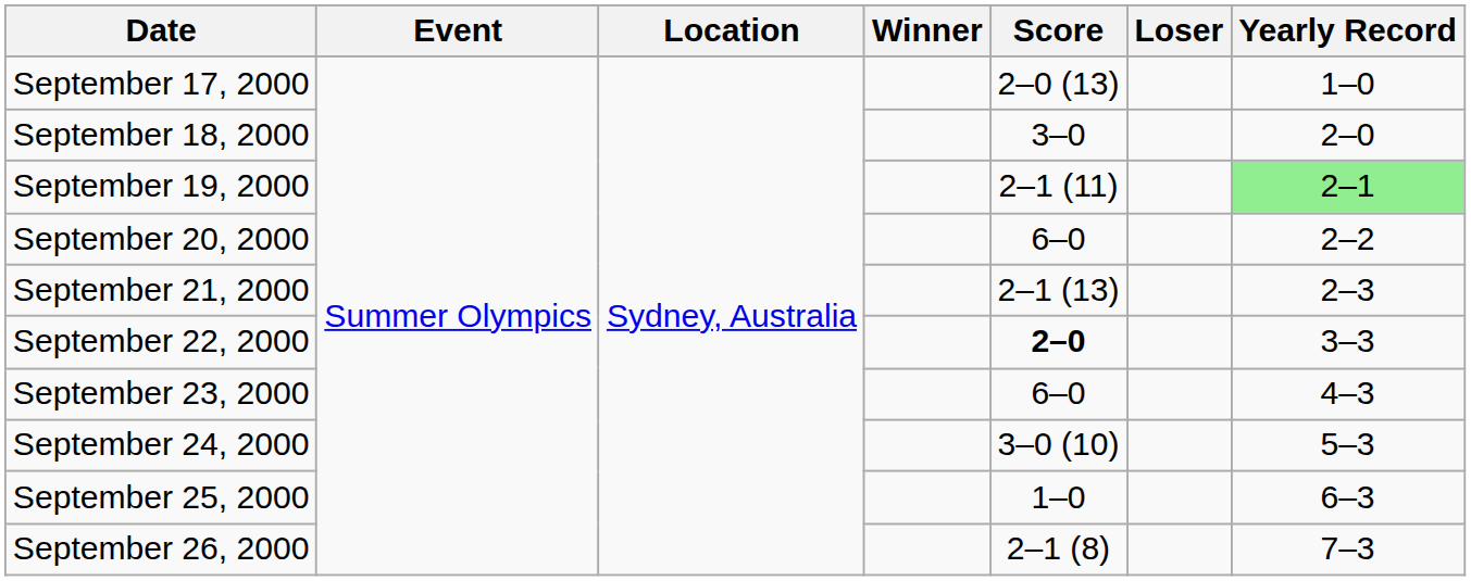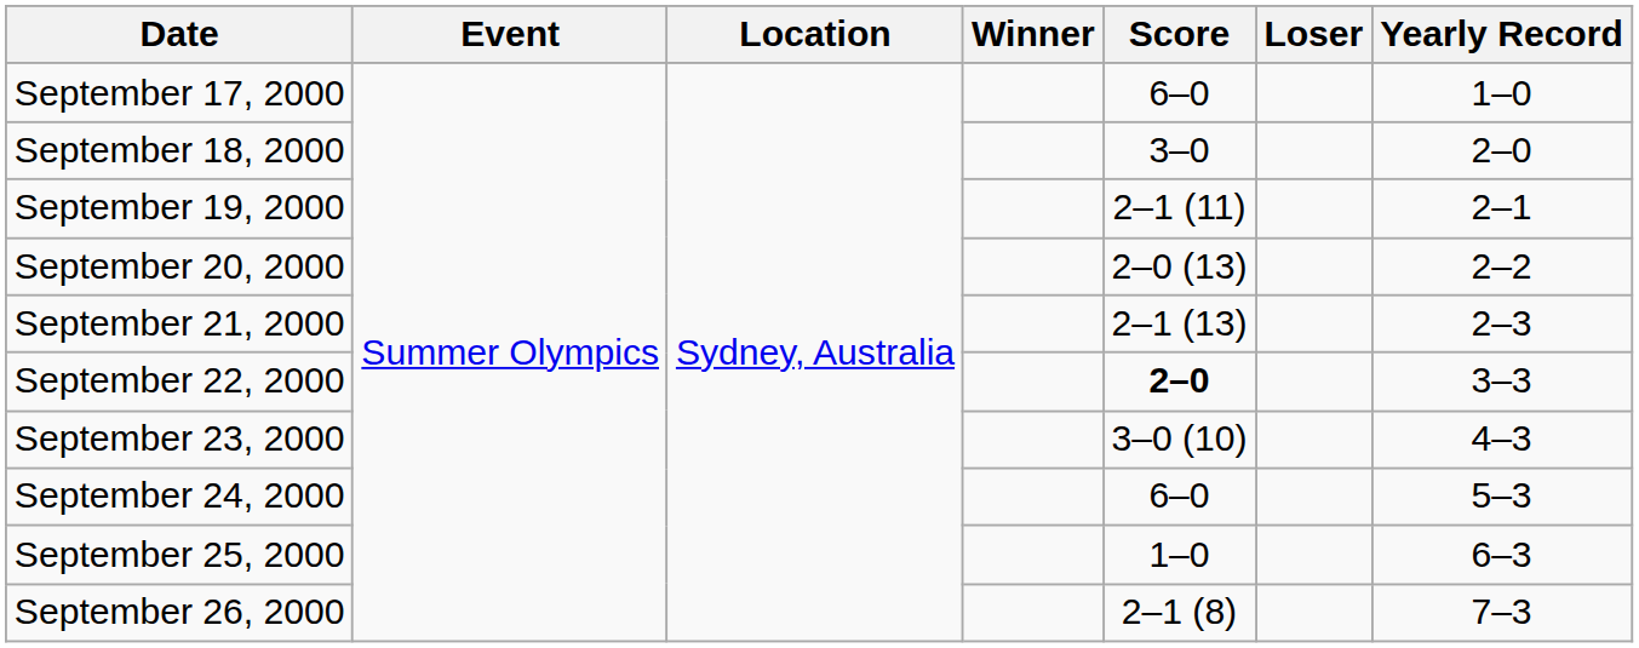September 17, 2000 | Score: 2–0 (13) -> 6–0
September 19, 2000 | Yearly Record: lightgreen background -> no background
September 20, 2000 | Score: 6–0 -> 2–0 (13)
September 23, 2000 | Score: 6–0 -> 3–0 (10)
September 24, 2000 | Score: 3–0 (10) -> 6–0
